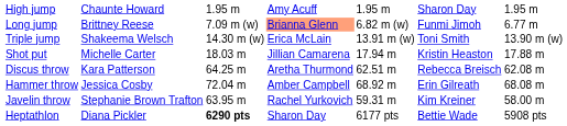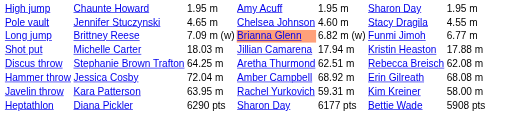+ row: Pole vault | Jennifer Stuczynski | 4.65 m | Chelsea Johnson | 4.60 m | Stacy Dragila | 4.55 m
- row: Triple jump | Shakeema Welsch | 14.30 m (w) | Erica McLain | 13.91 m (w) | Toni Smith | 13.90 m (w)
Discus throw | column 2: Kara Patterson -> Stephanie Brown Trafton
Javelin throw | column 2: Stephanie Brown Trafton -> Kara Patterson
Heptathlon | column 3: bold -> normal
